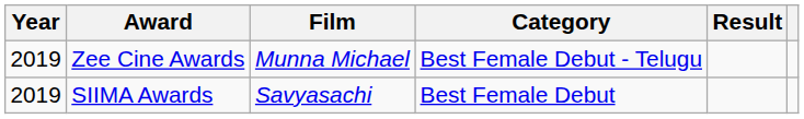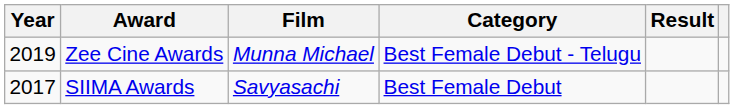SIIMA Awards | Year: 2019 -> 2017
